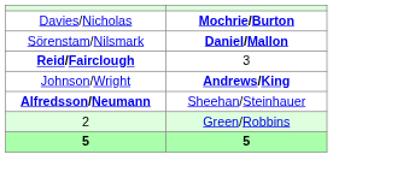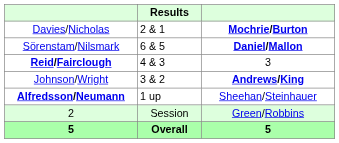+ column: Results | 2 & 1 | 6 & 5 | 4 & 3 | 3 & 2 | 1 up | Session | Overall
